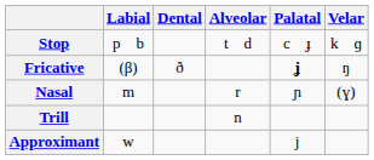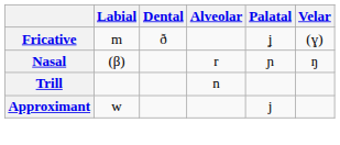- row: Stop | p b | t d | c ɟ | k ɡ
Fricative | Labial: (β) -> m
Fricative | Palatal: bold -> normal
Fricative | Velar: ŋ -> (ɣ)
Nasal | Labial: m -> (β)
Nasal | Velar: (ɣ) -> ŋ
